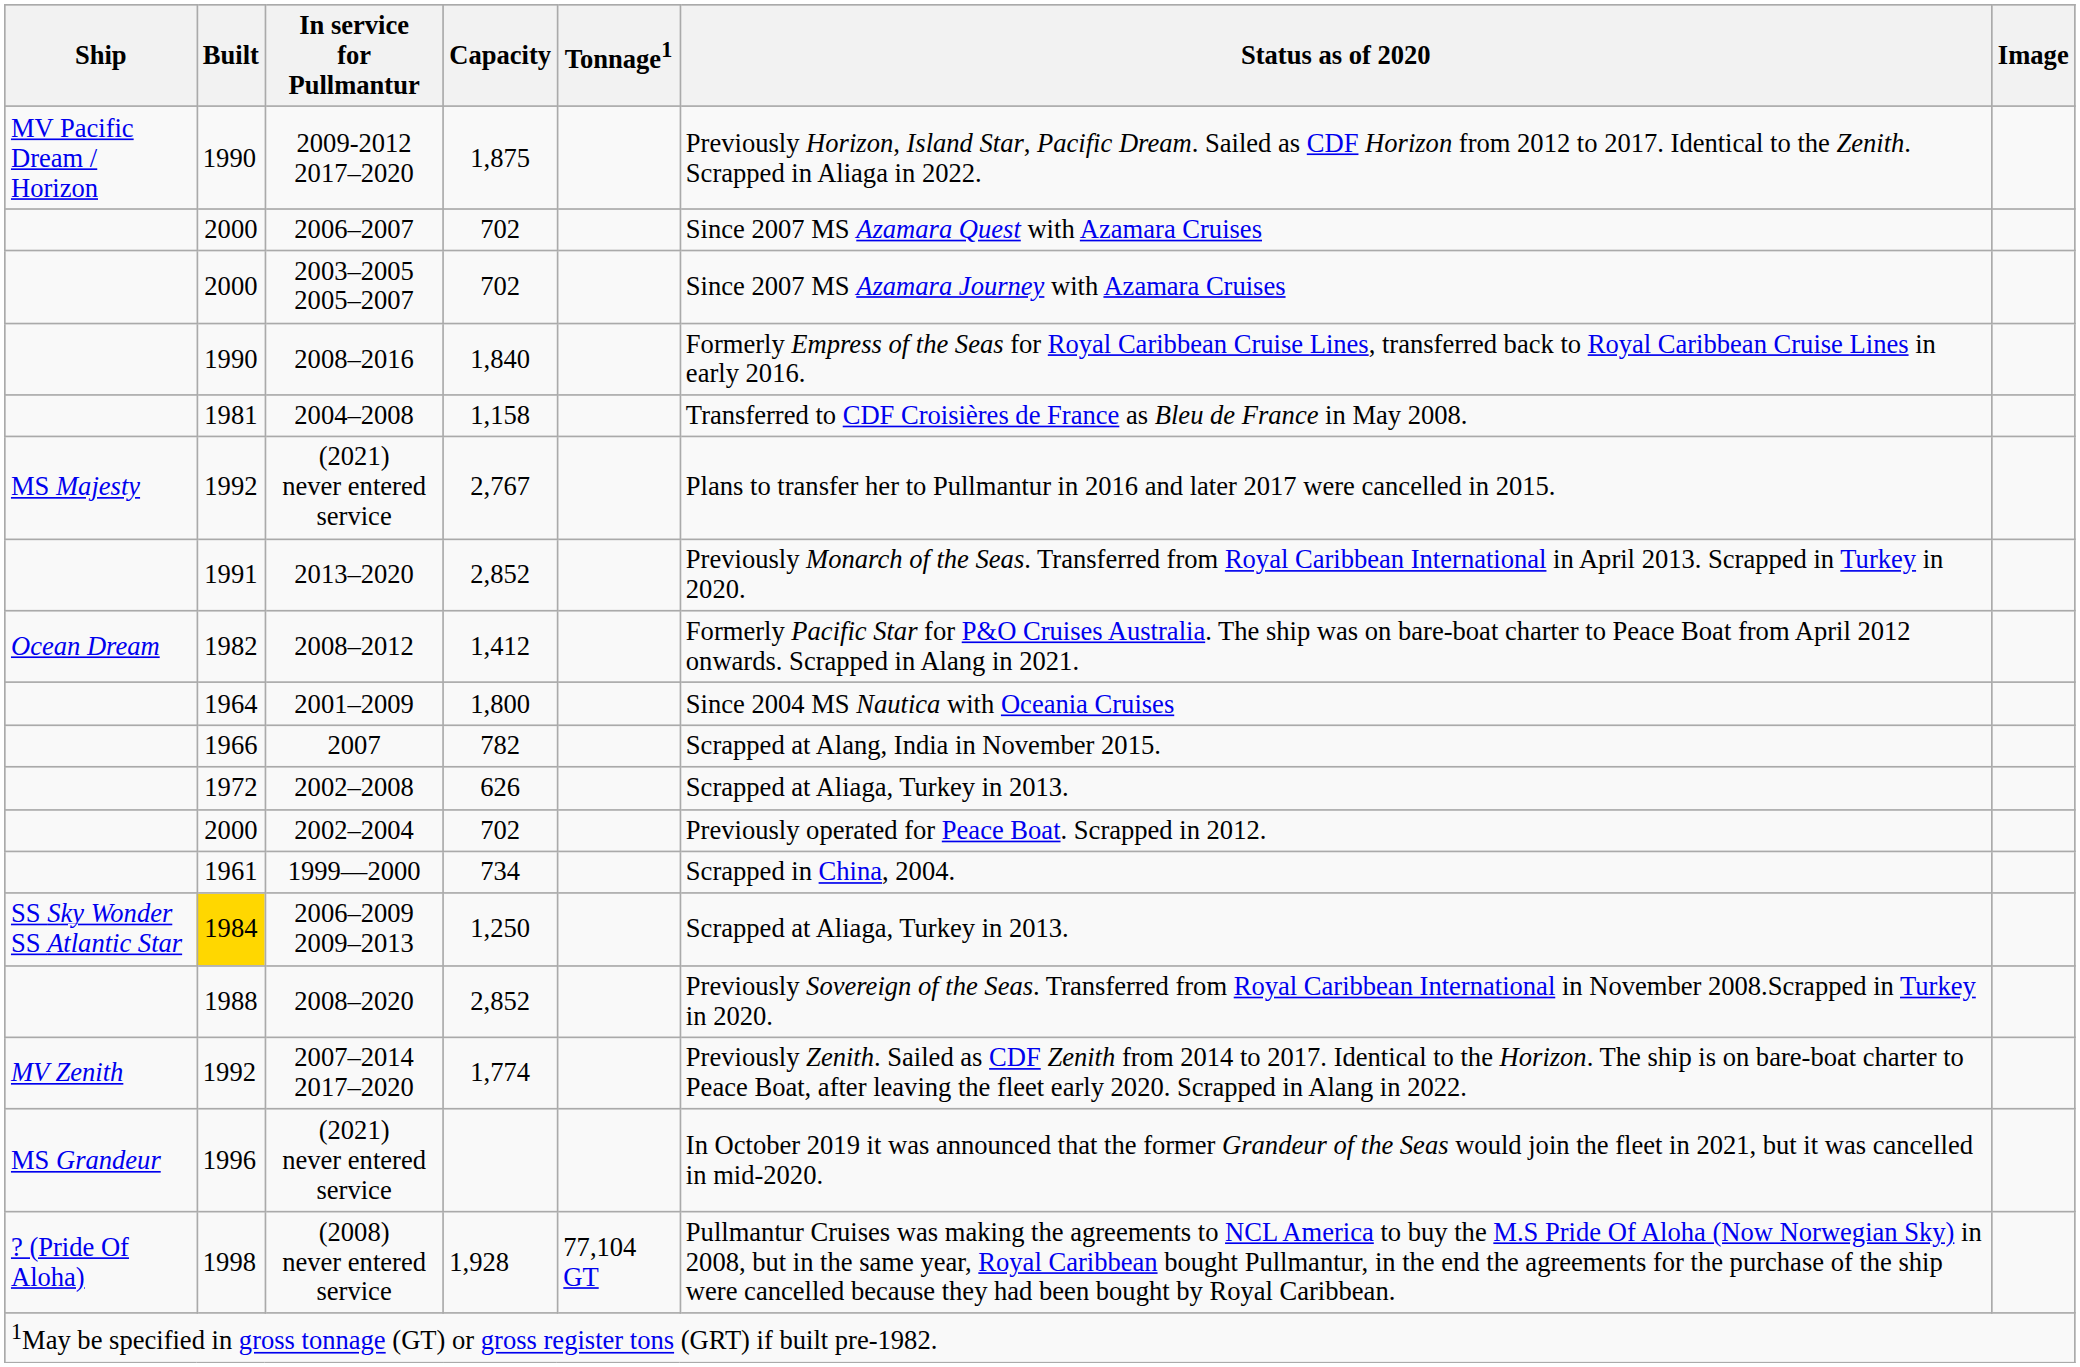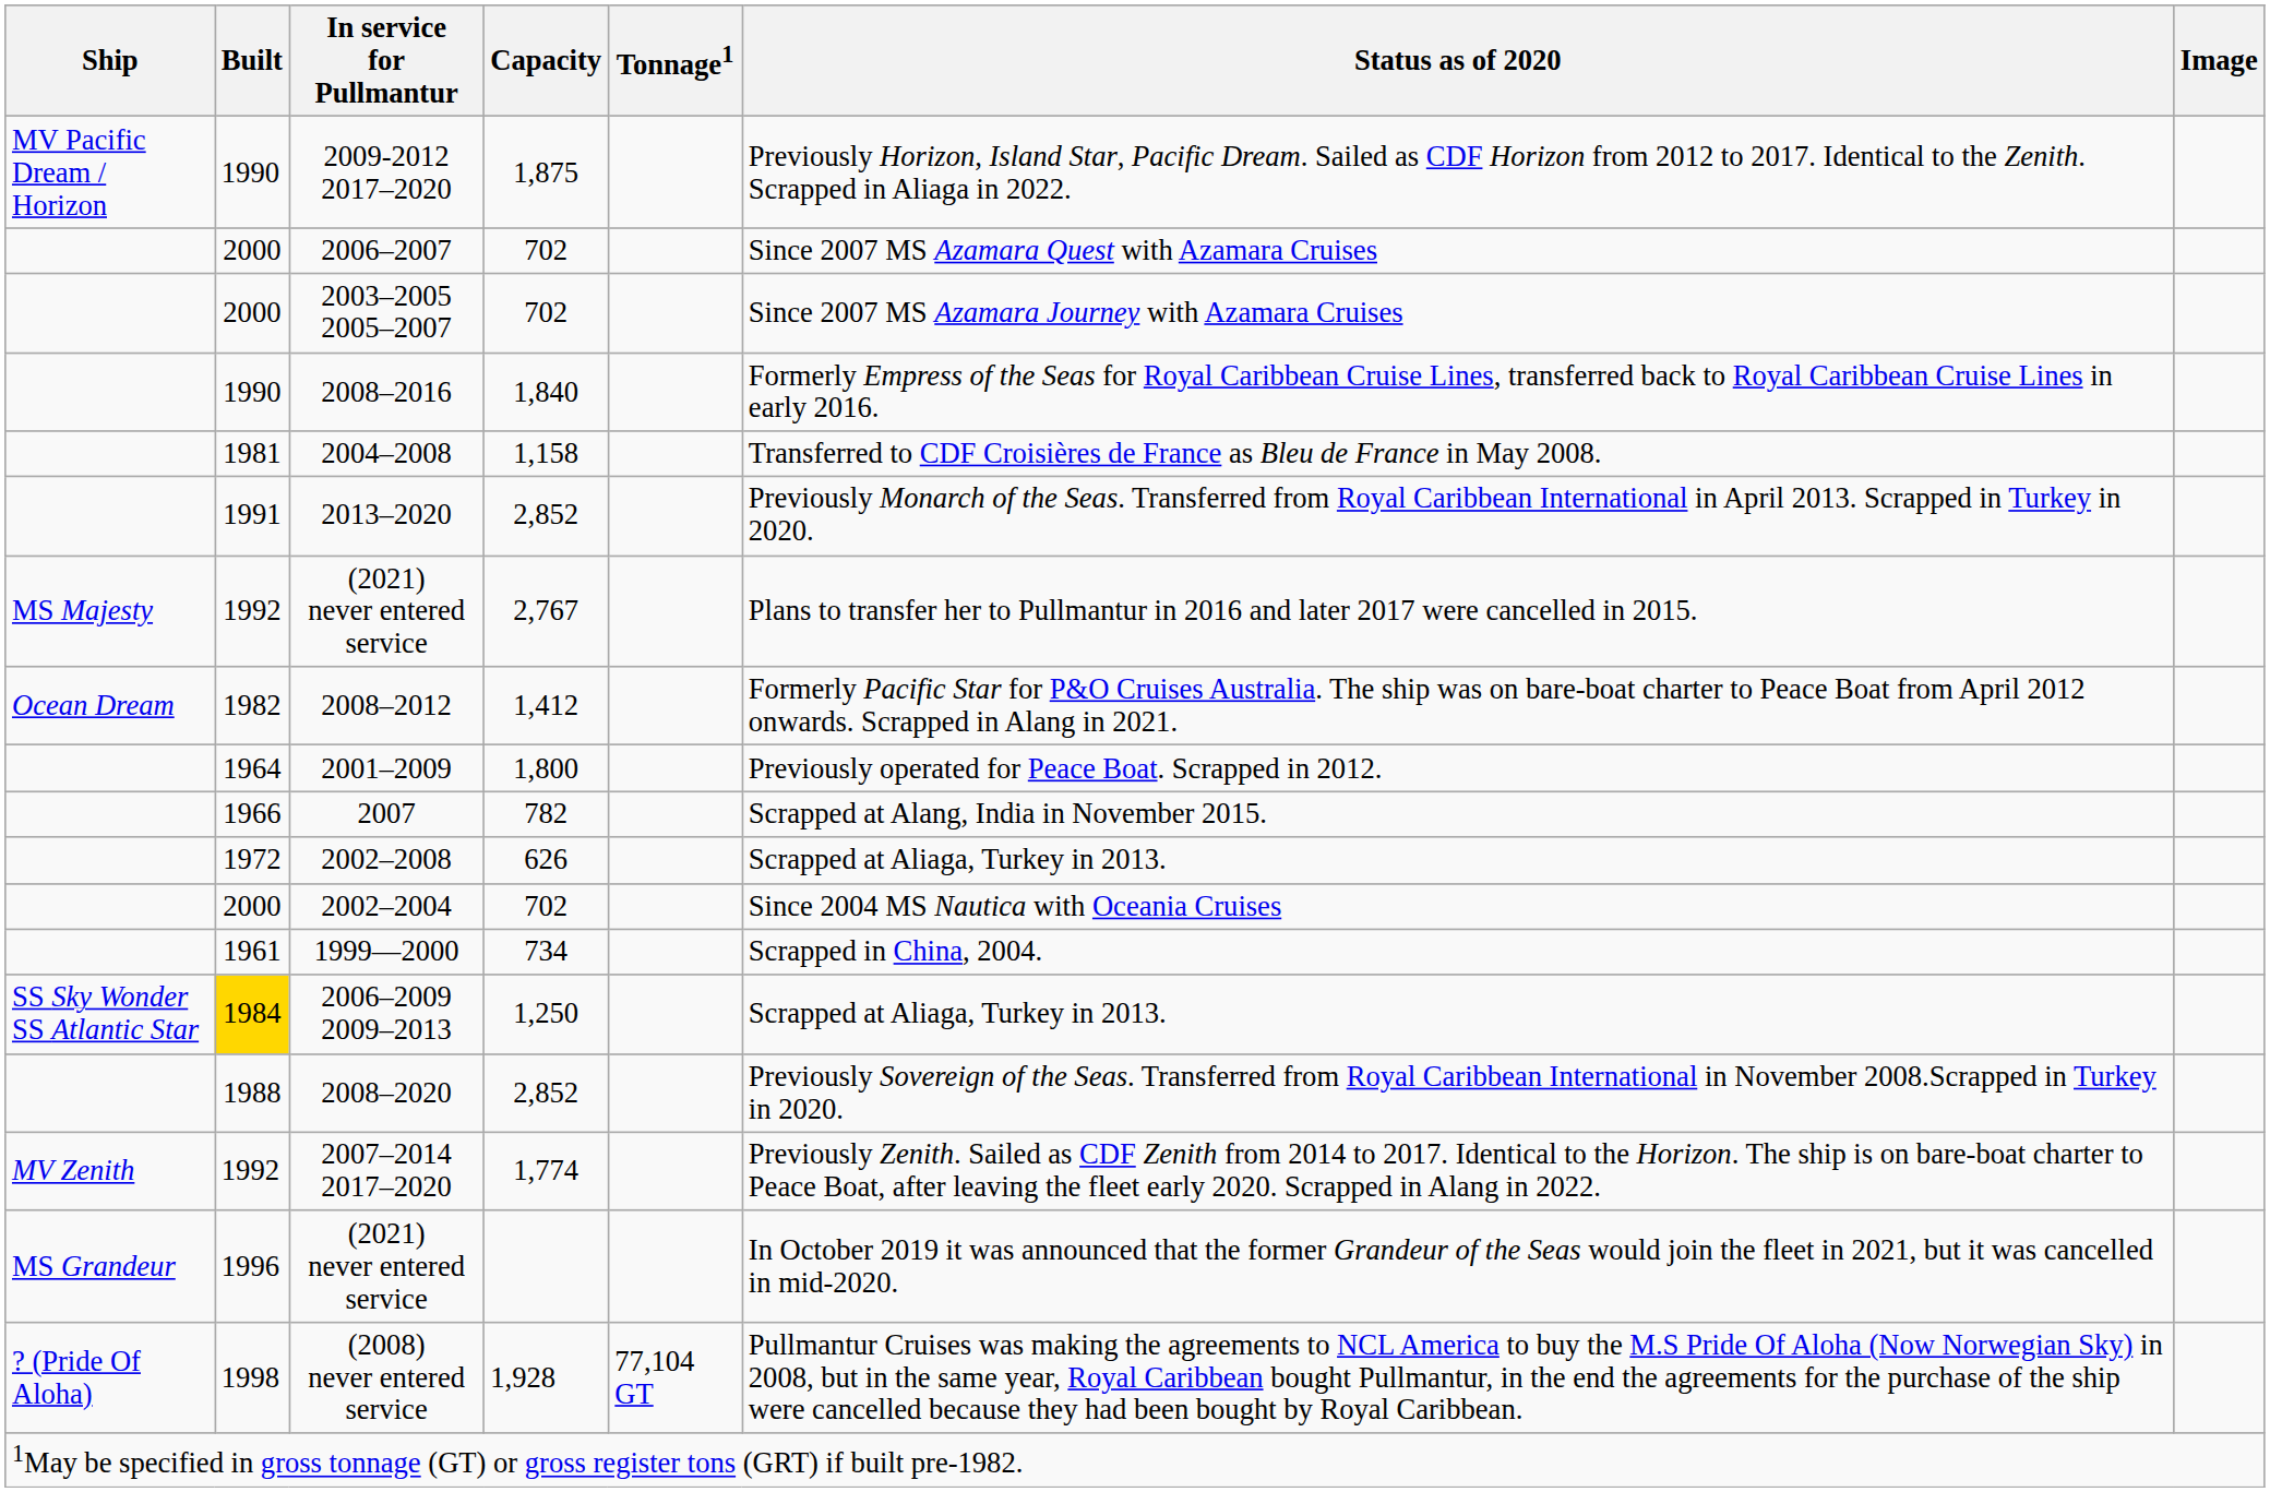rows swapped: (2021) never entered service / 2,767 <-> 2013–2020
2001–2009 | Status as of 2020: Since 2004 MS Nautica with Oceania Cruises -> Previously operated for Peace Boat. Scrapped in 2012.
2002–2004 | Status as of 2020: Previously operated for Peace Boat. Scrapped in 2012. -> Since 2004 MS Nautica with Oceania Cruises
